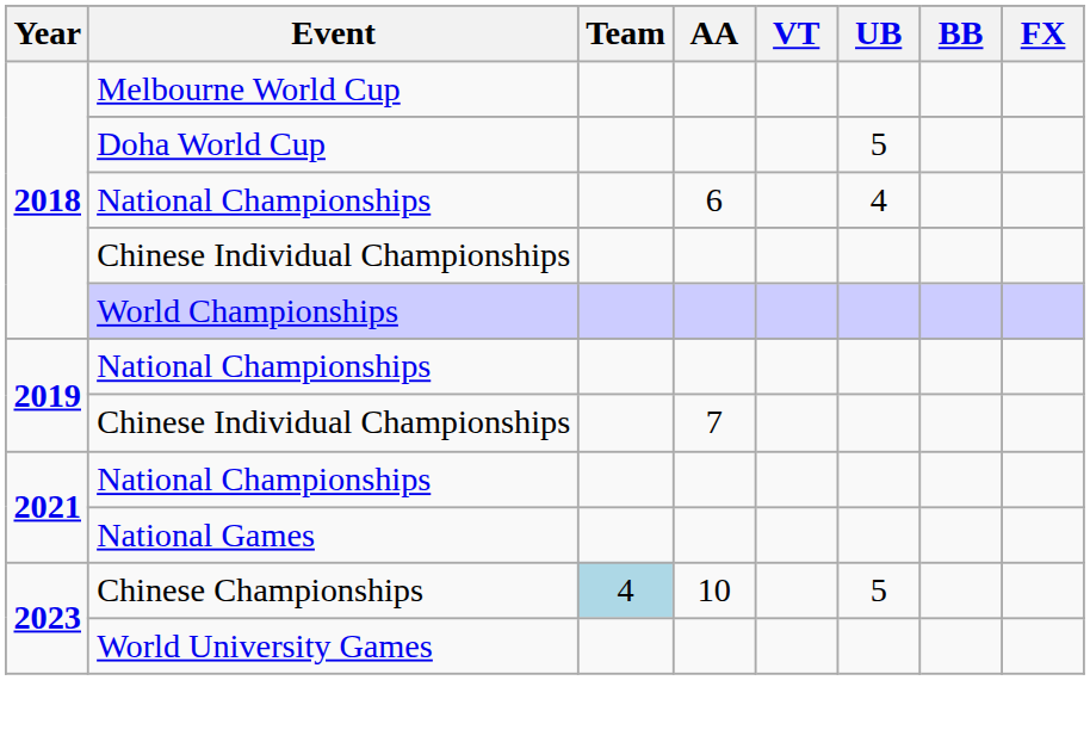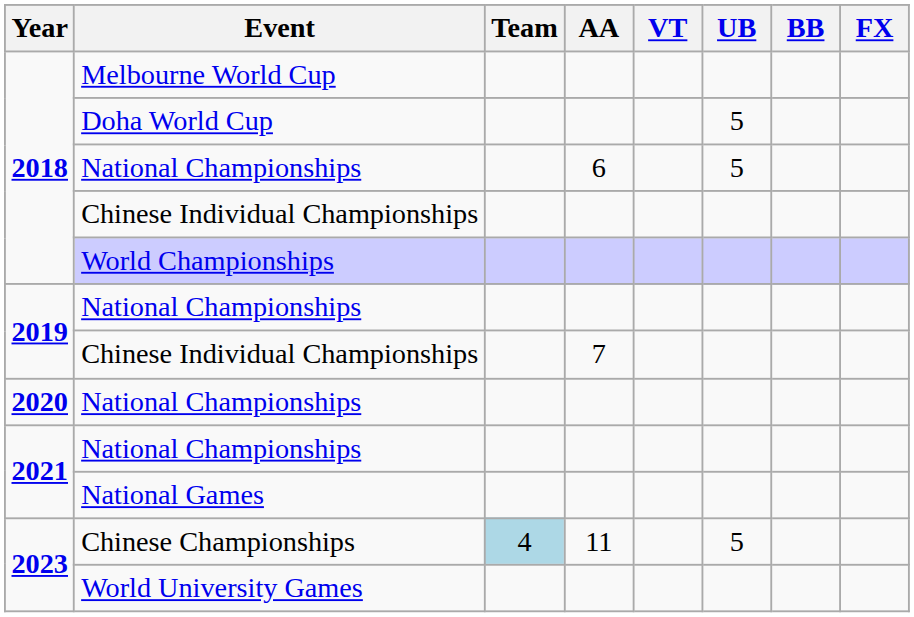2018 / National Championships | UB: 4 -> 5
+ row: 2020 | National Championships
Chinese Championships | AA: 10 -> 11
